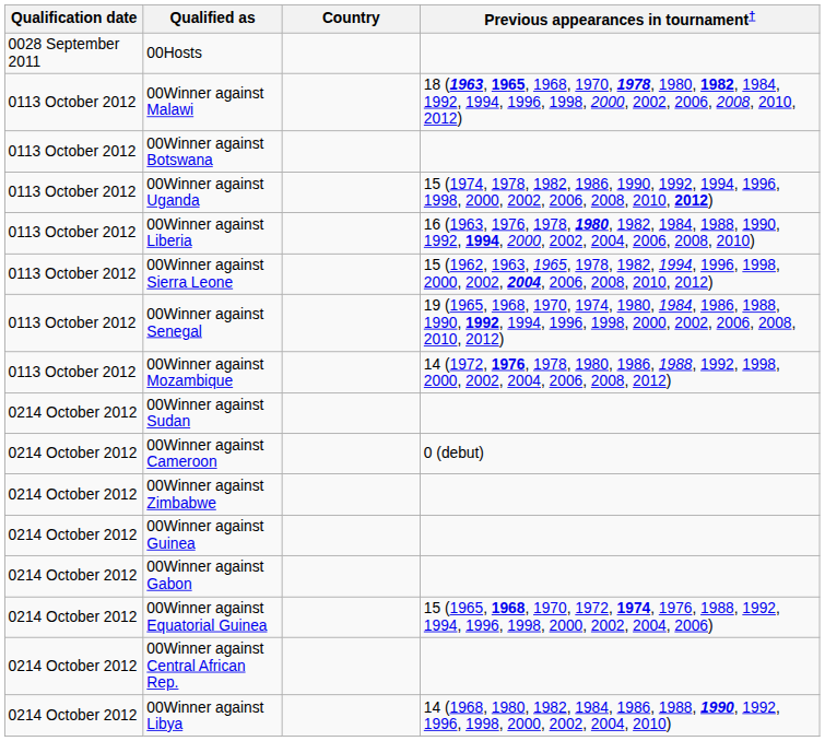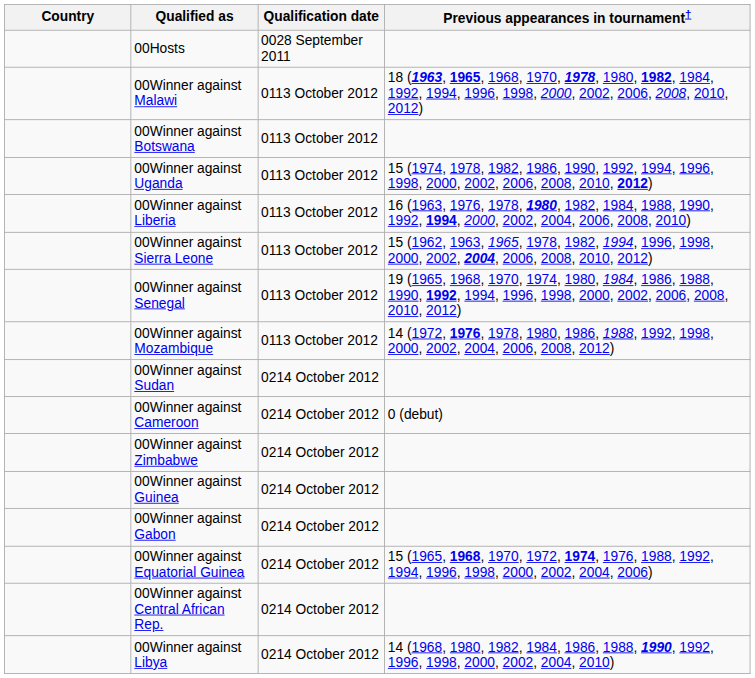columns swapped: Country <-> Qualification date
